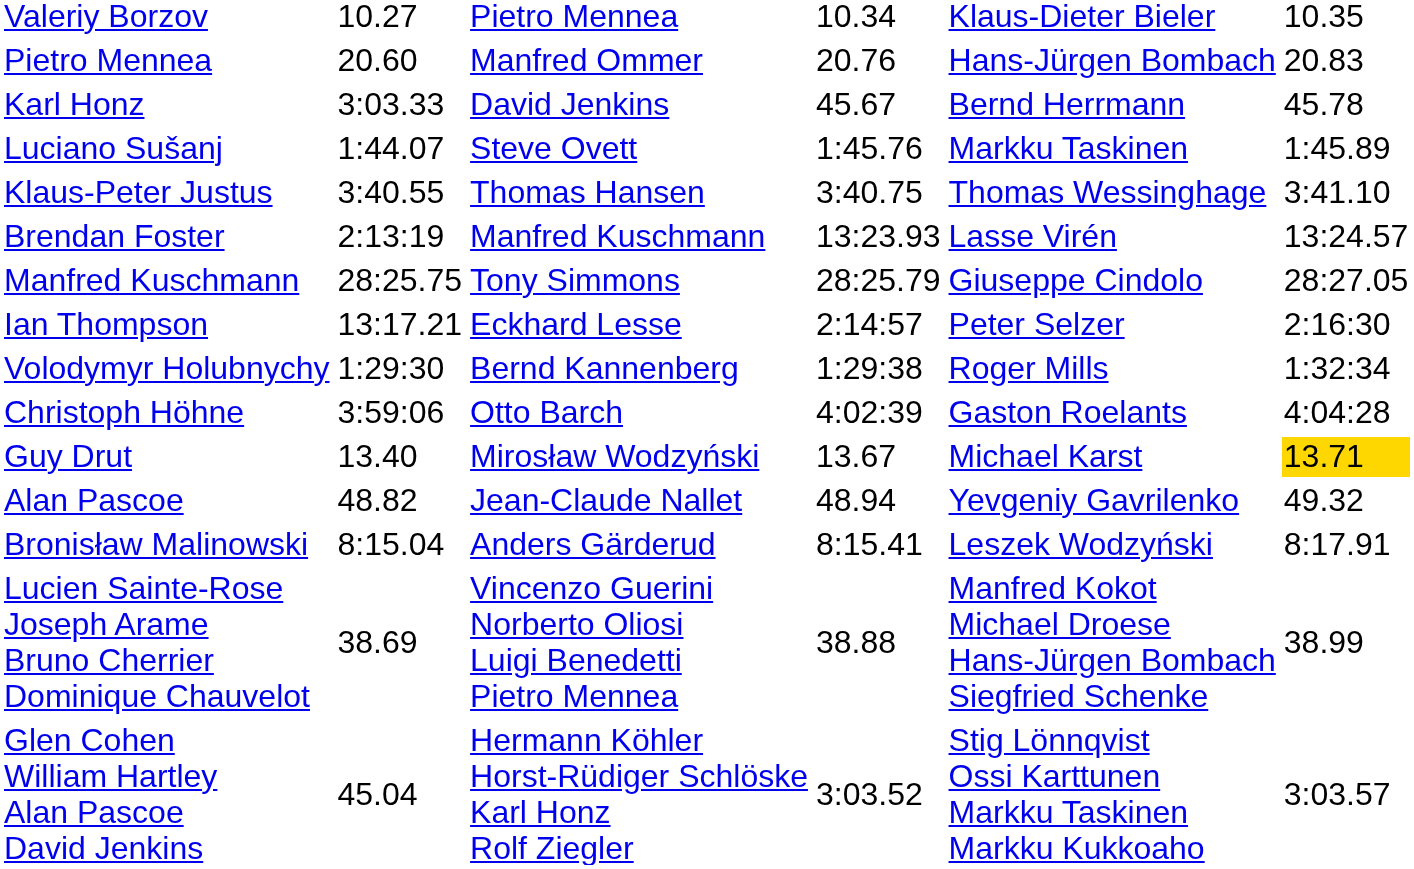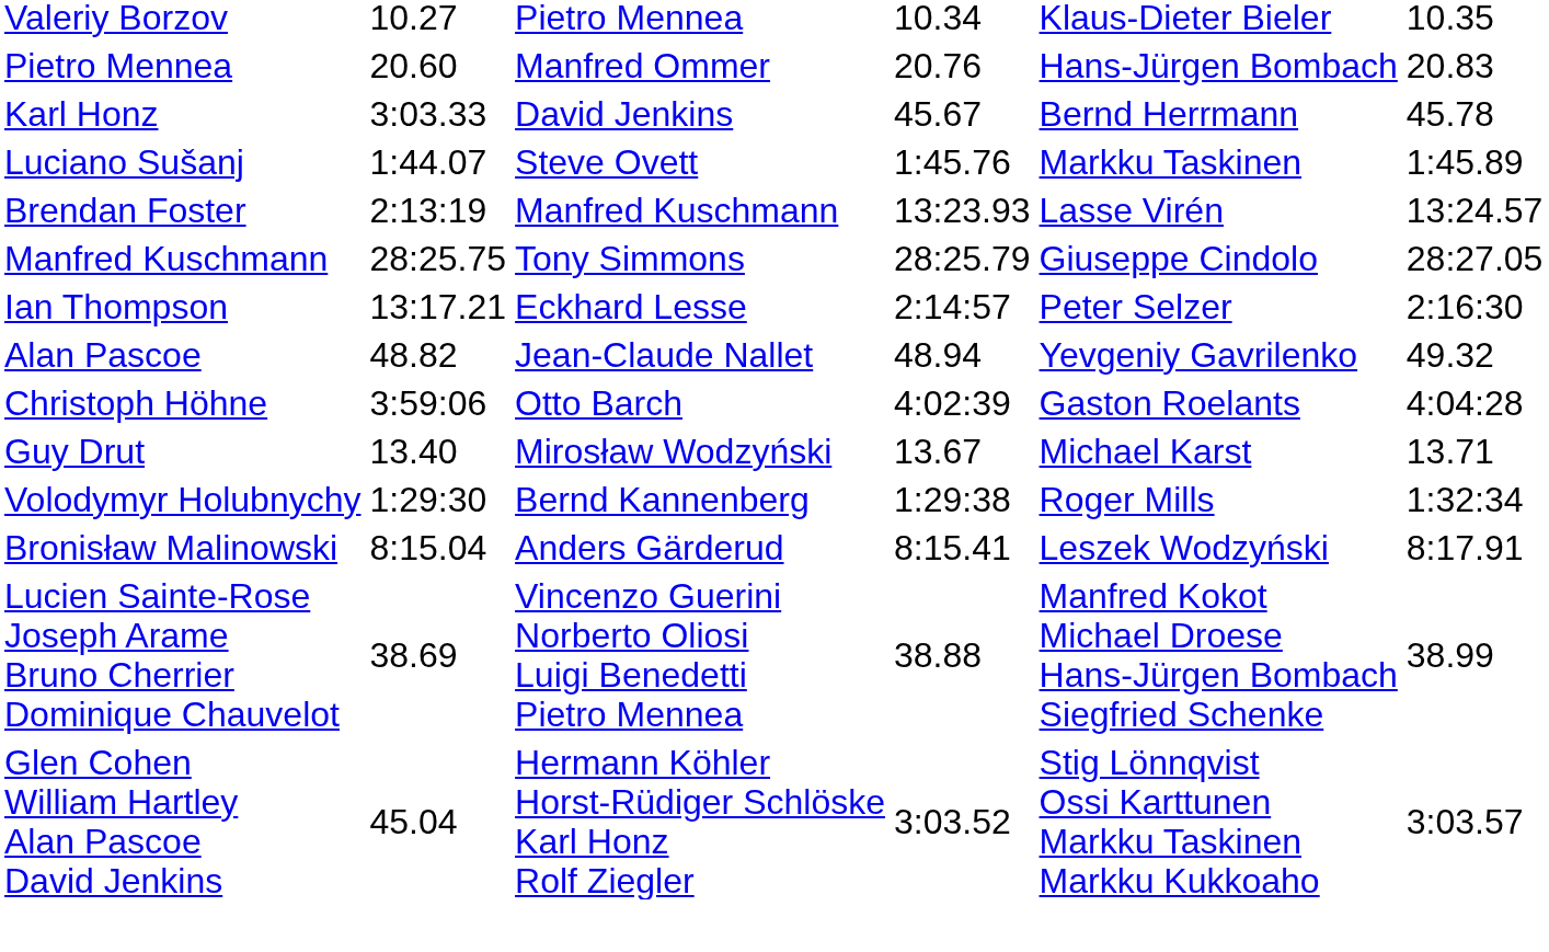- row: Klaus-Peter Justus | 3:40.55 | Thomas Hansen | 3:40.75 | Thomas Wessinghage | 3:41.10
rows swapped: Volodymyr Holubnychy <-> Alan Pascoe
Guy Drut | column 7: gold background -> no background
